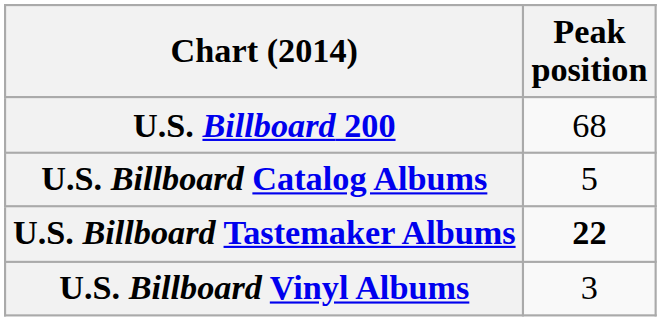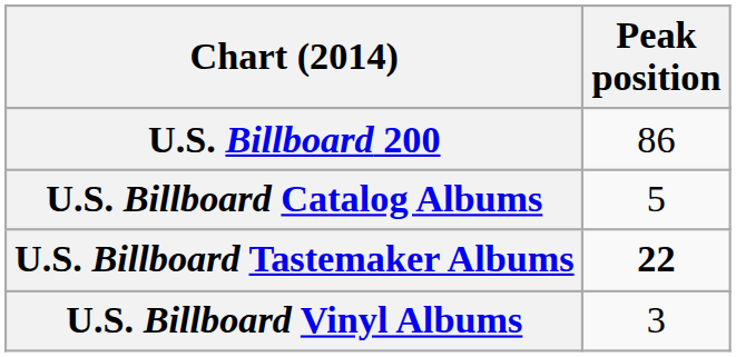U.S. Billboard 200 | Peak position: 68 -> 86
